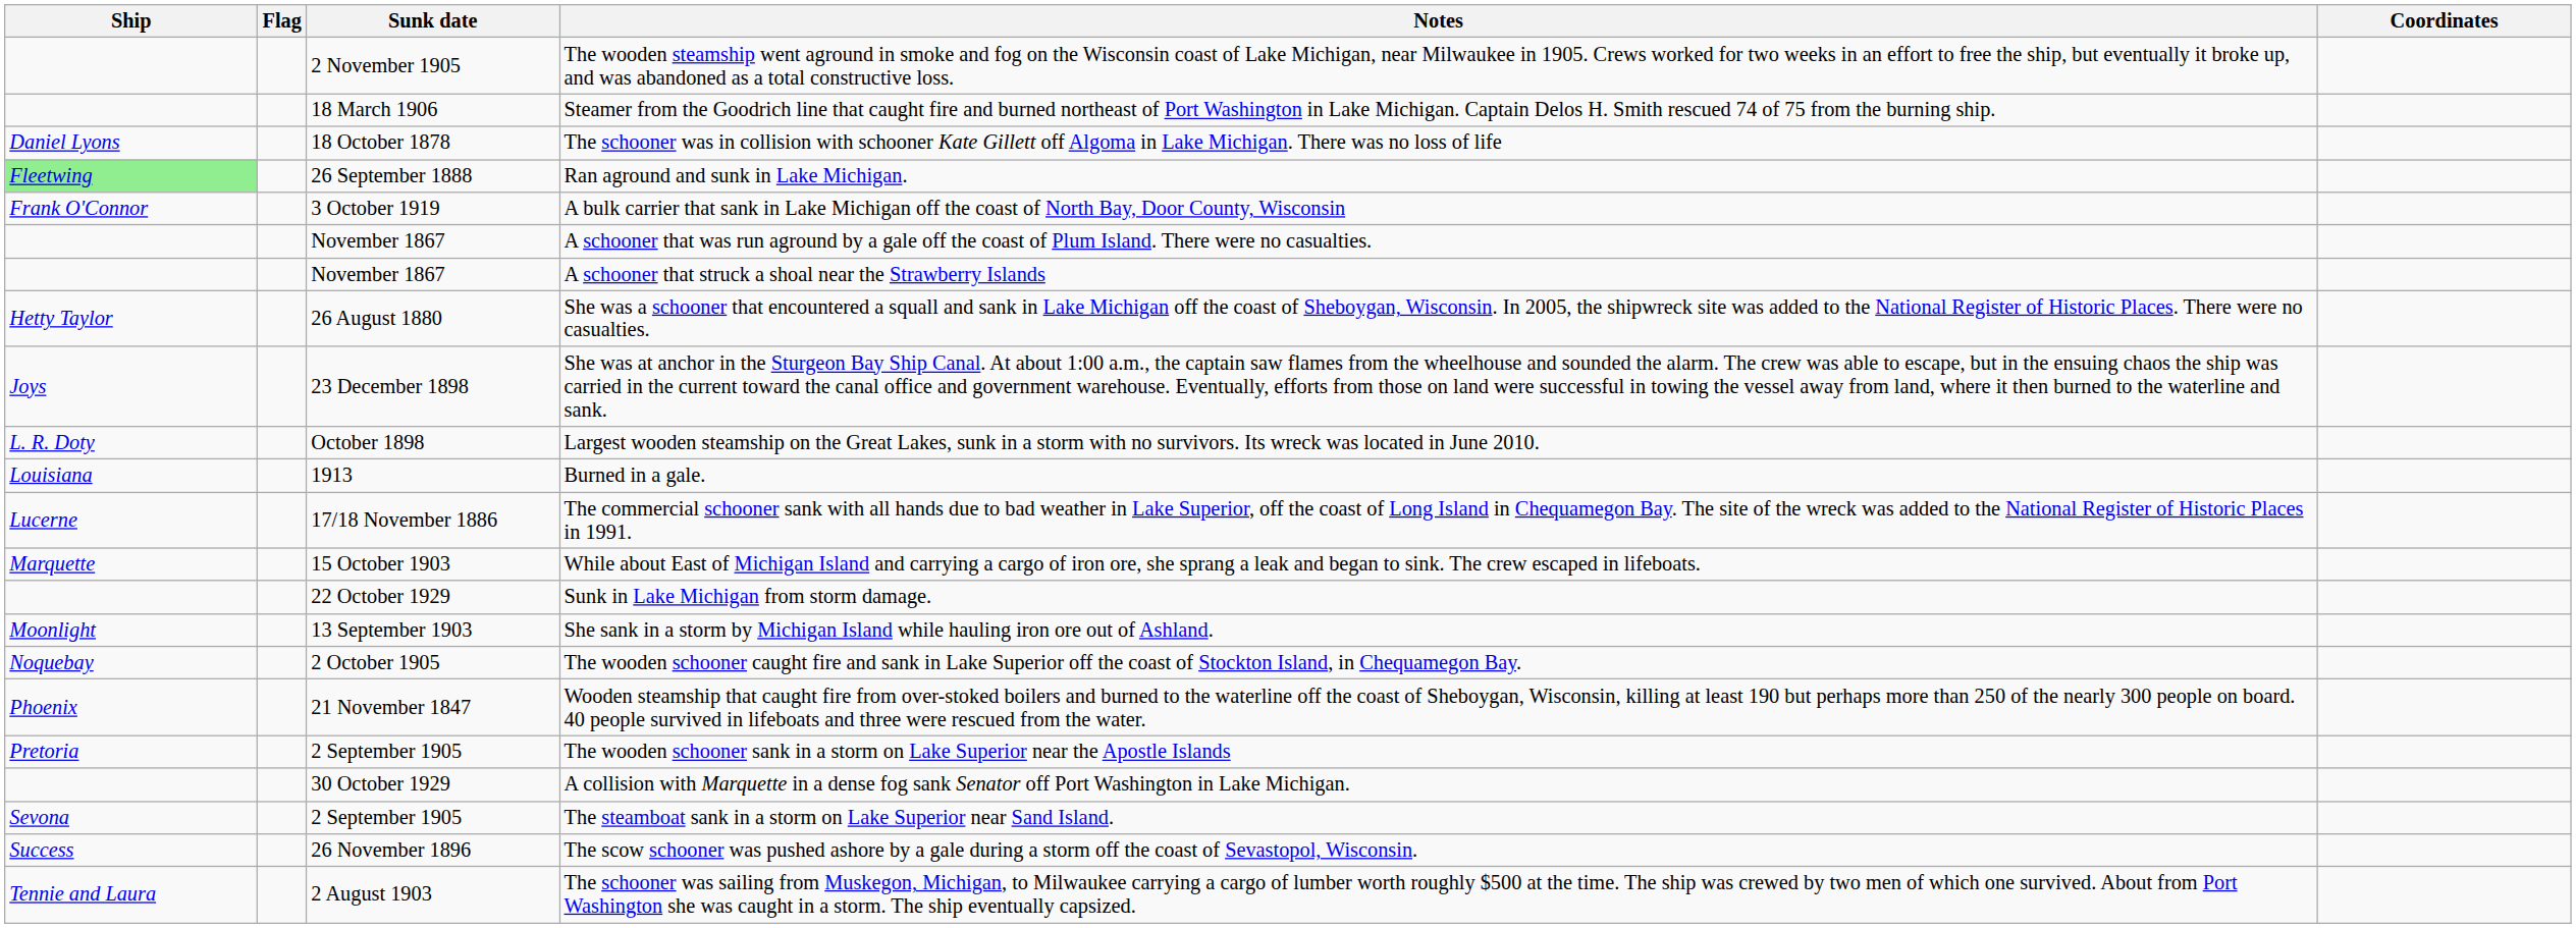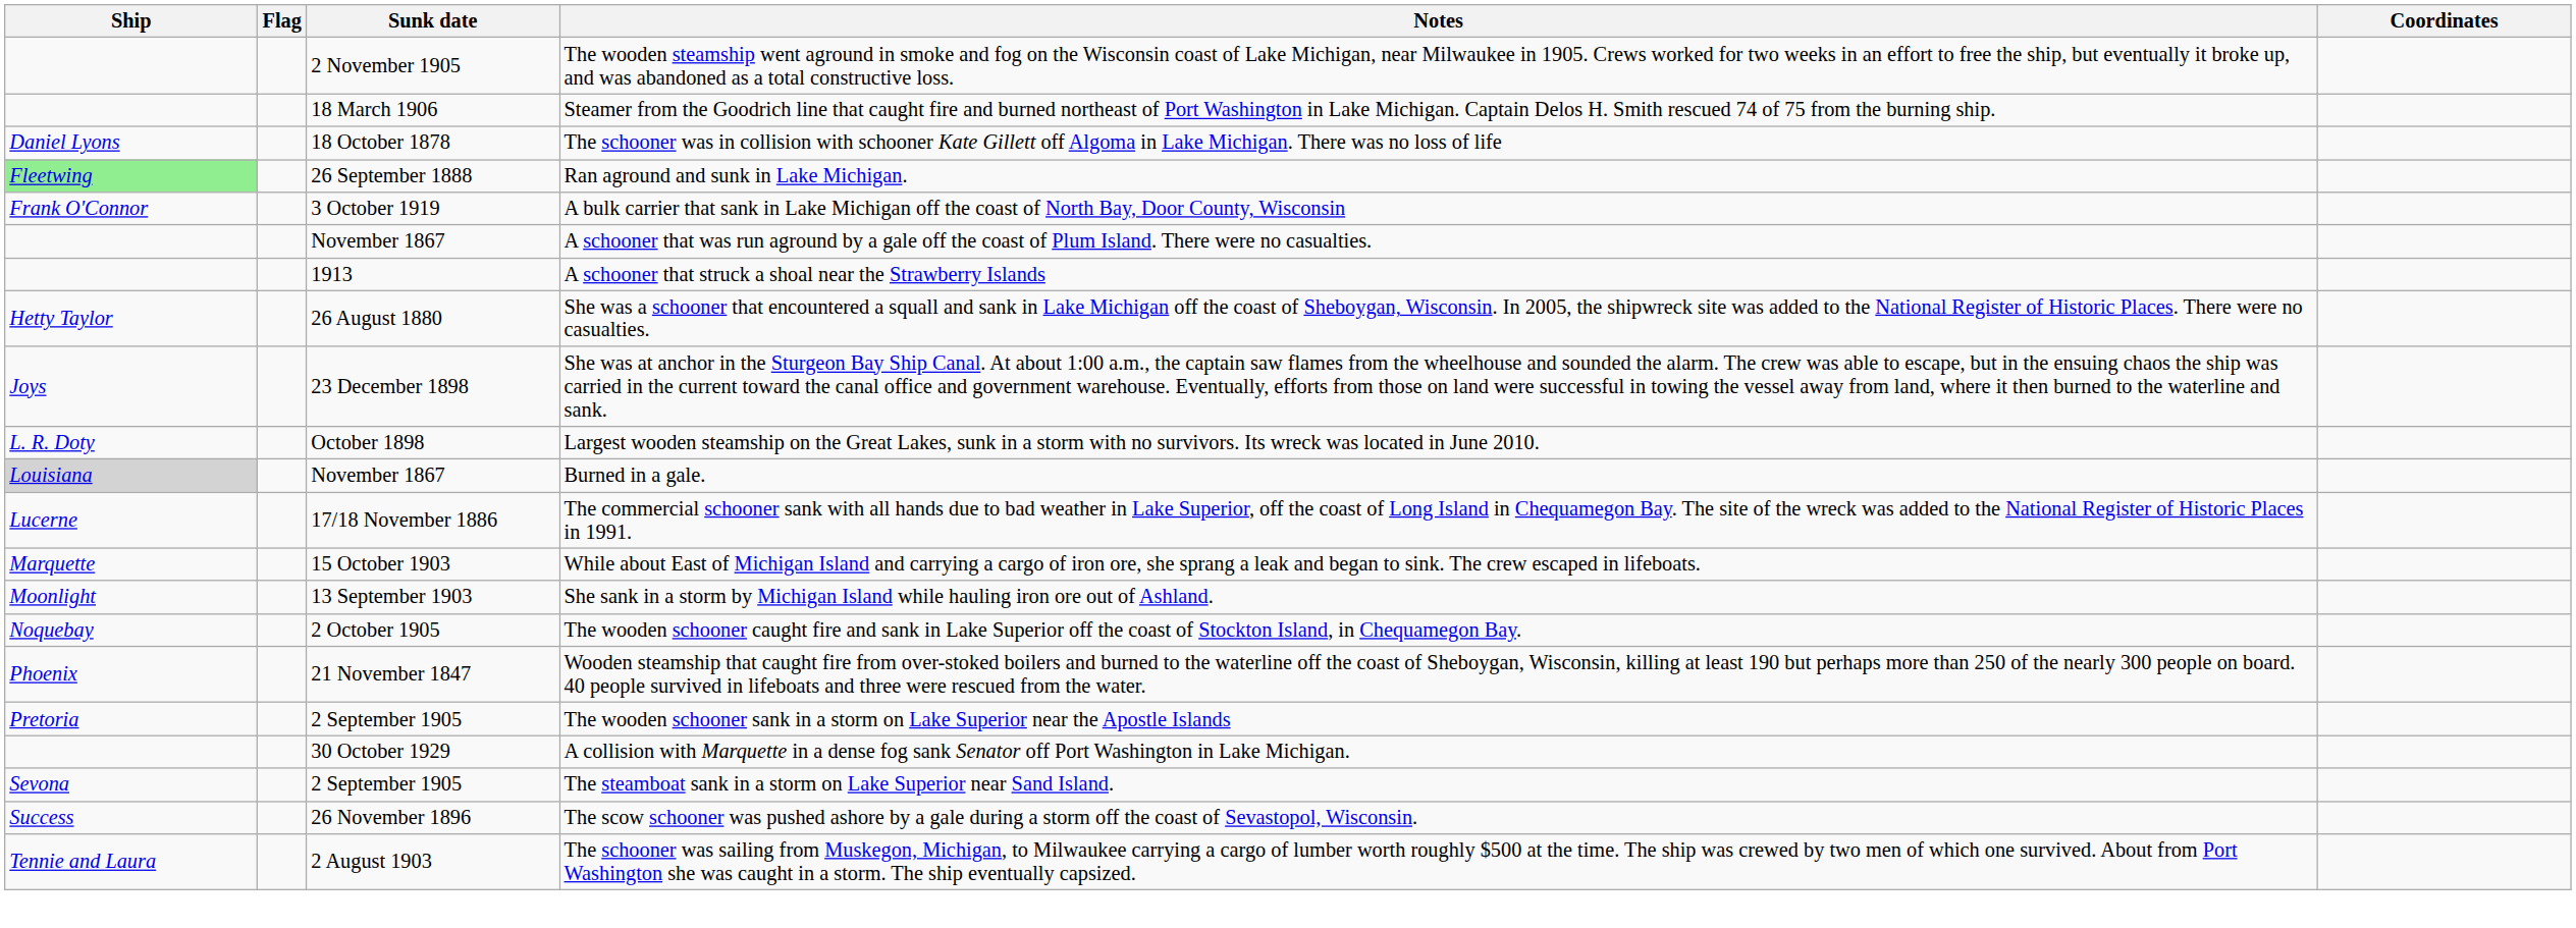A schooner that struck a shoal near the Strawberry Islands | Sunk date: November 1867 -> 1913
Burned in a gale. | Ship: no background -> lightgrey background
Burned in a gale. | Sunk date: 1913 -> November 1867
- row: 22 October 1929 | Sunk in Lake Michigan from storm damage.
